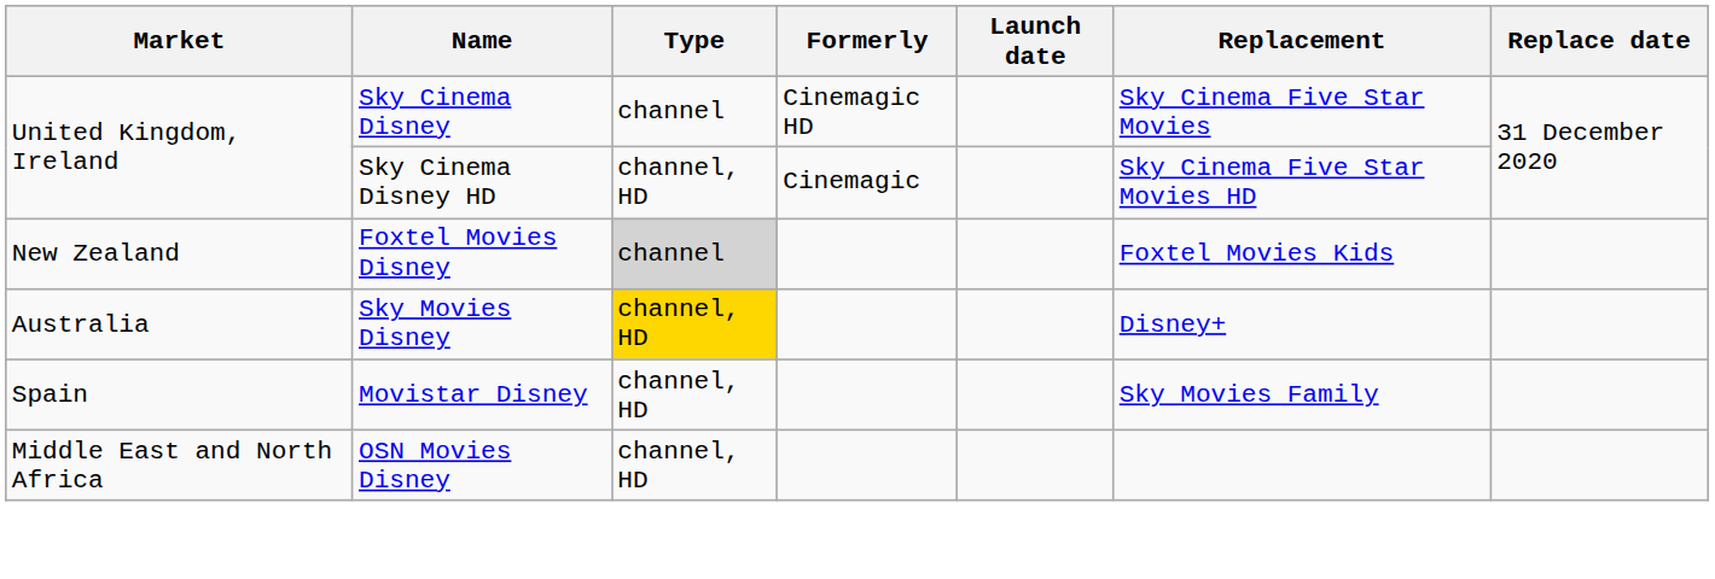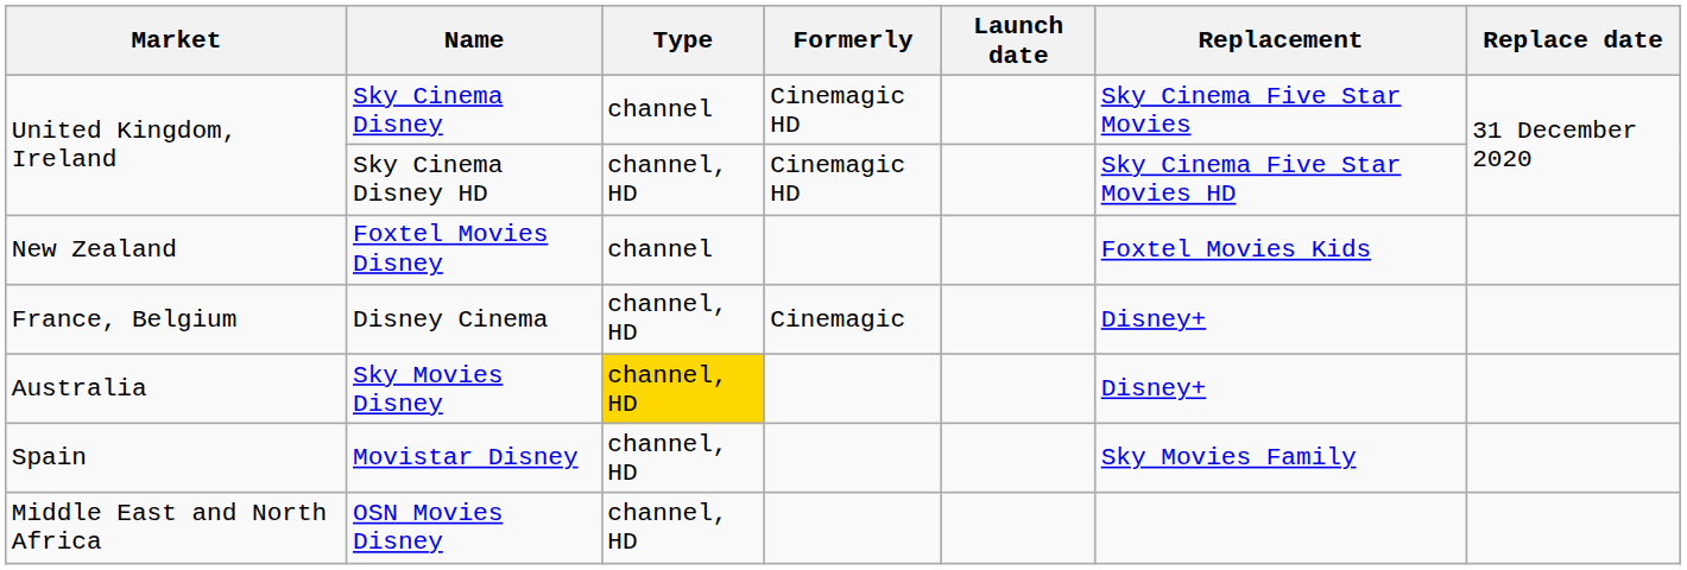Sky Cinema Disney HD | Formerly: Cinemagic -> Cinemagic HD
Foxtel Movies Disney | Type: lightgrey background -> no background
+ row: France, Belgium | Disney Cinema | channel, HD | Cinemagic | Disney+
